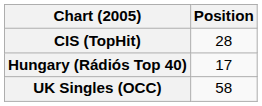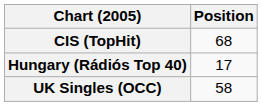CIS (TopHit) | Position: 28 -> 68
